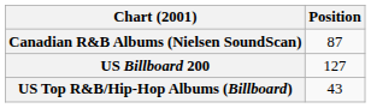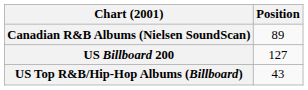Canadian R&B Albums (Nielsen SoundScan) | Position: 87 -> 89
